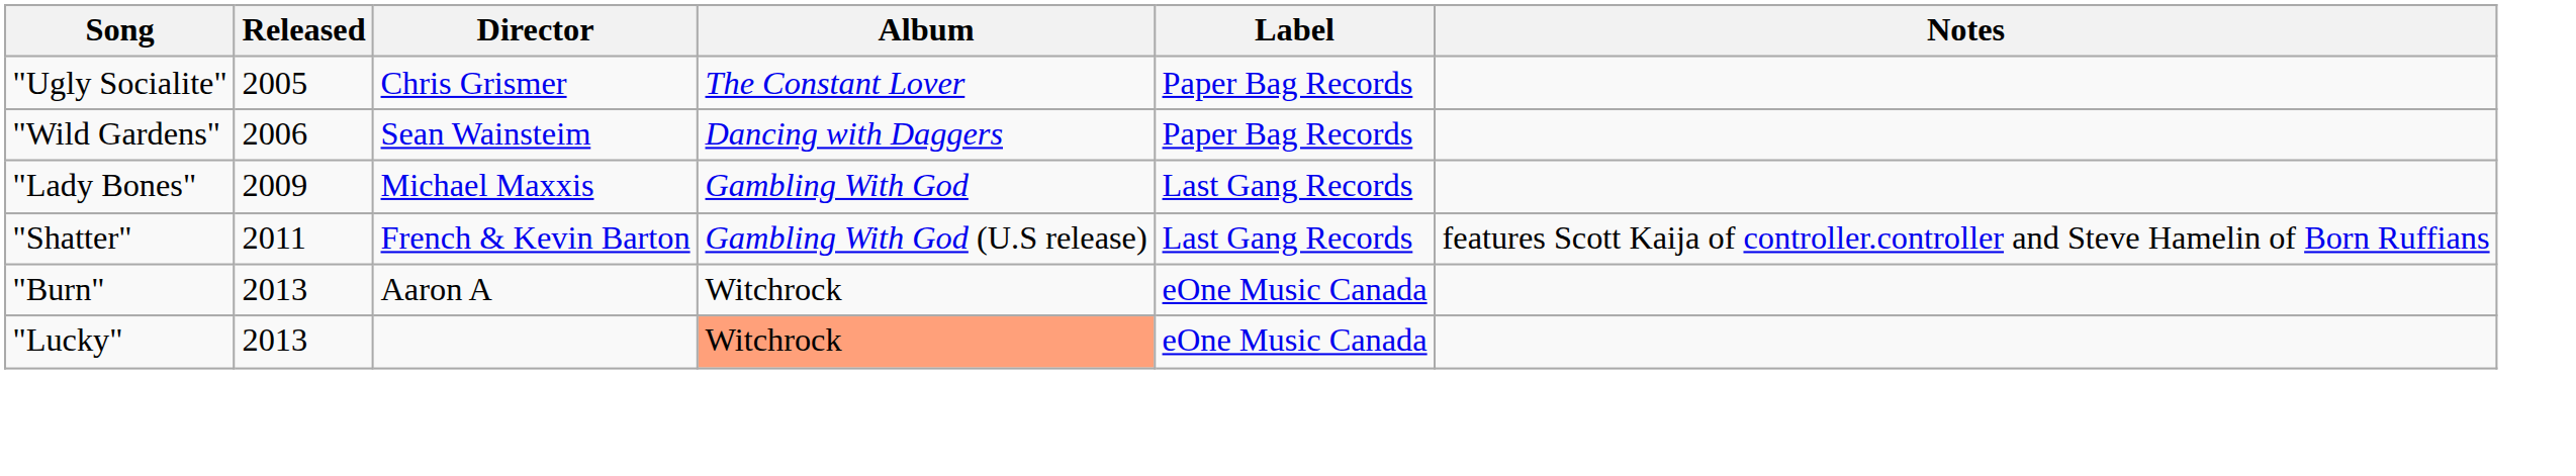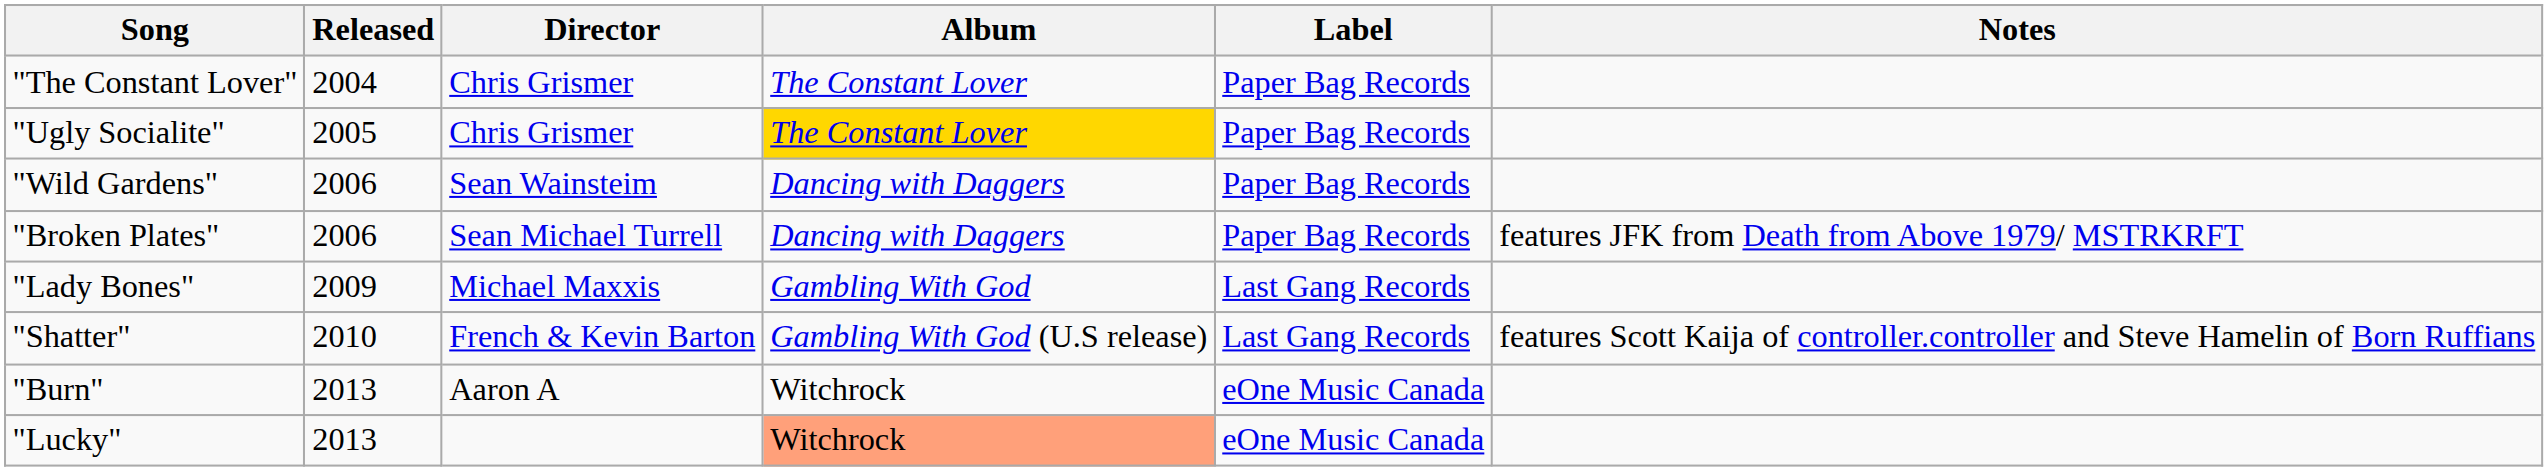+ row: "The Constant Lover" | 2004 | Chris Grismer | The Constant Lover | Paper Bag Records
"Ugly Socialite" | Album: no background -> gold background
+ row: "Broken Plates" | 2006 | Sean Michael Turrell | Dancing with Daggers | Paper Bag Records | features JFK from Death from Above 1979/ MSTRKRFT
"Shatter" | Released: 2011 -> 2010
